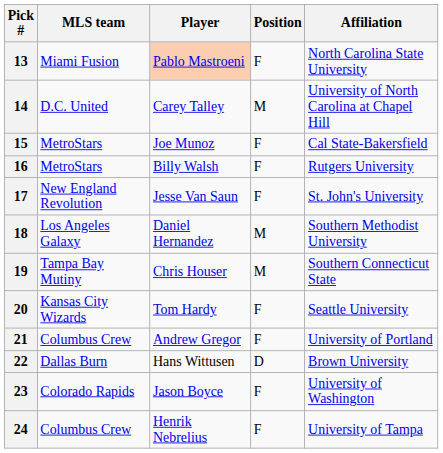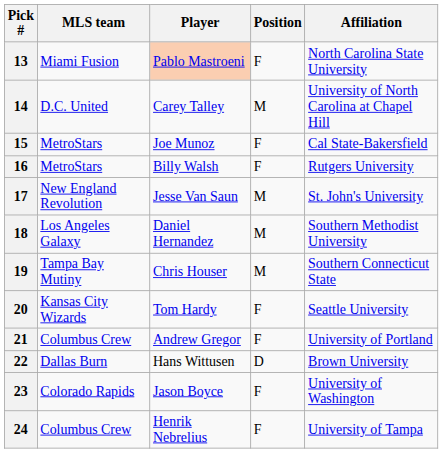17 | Position: F -> M
